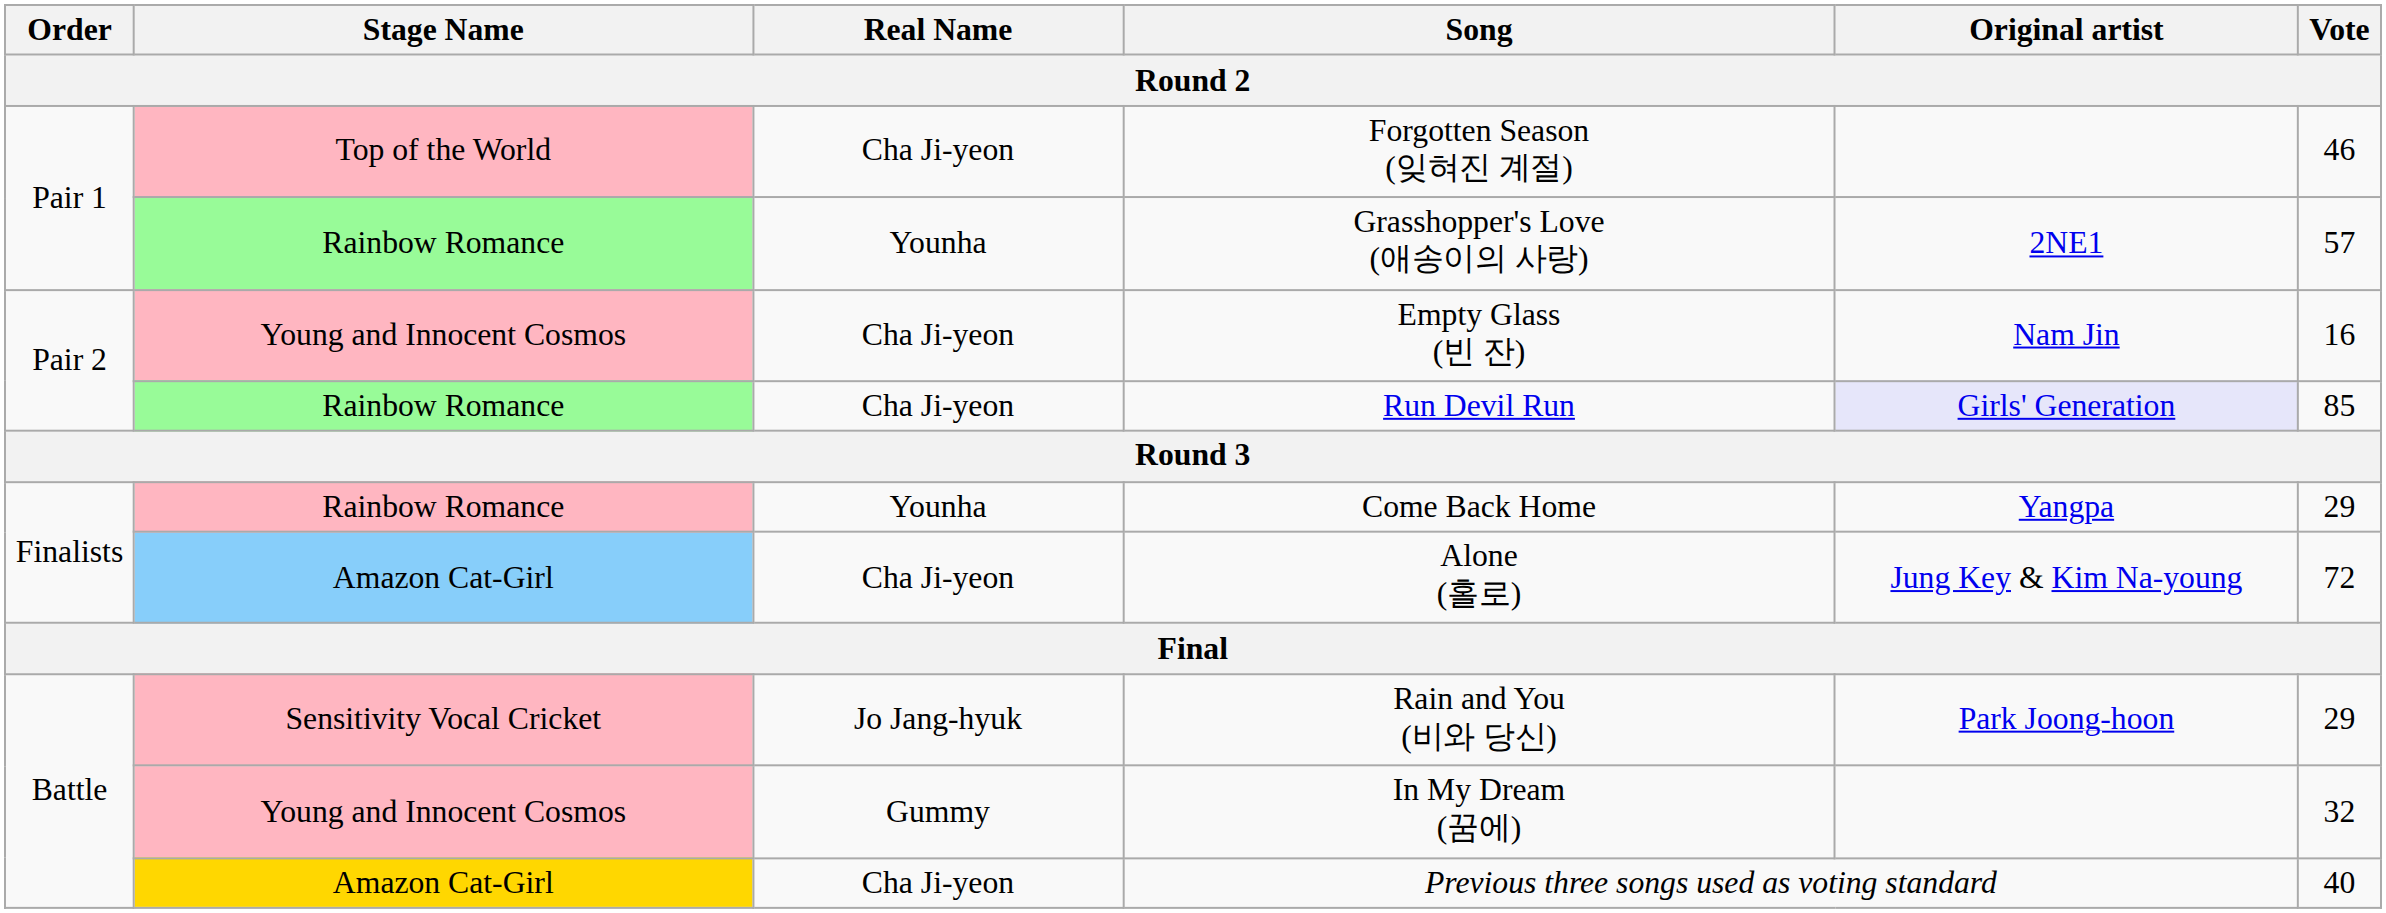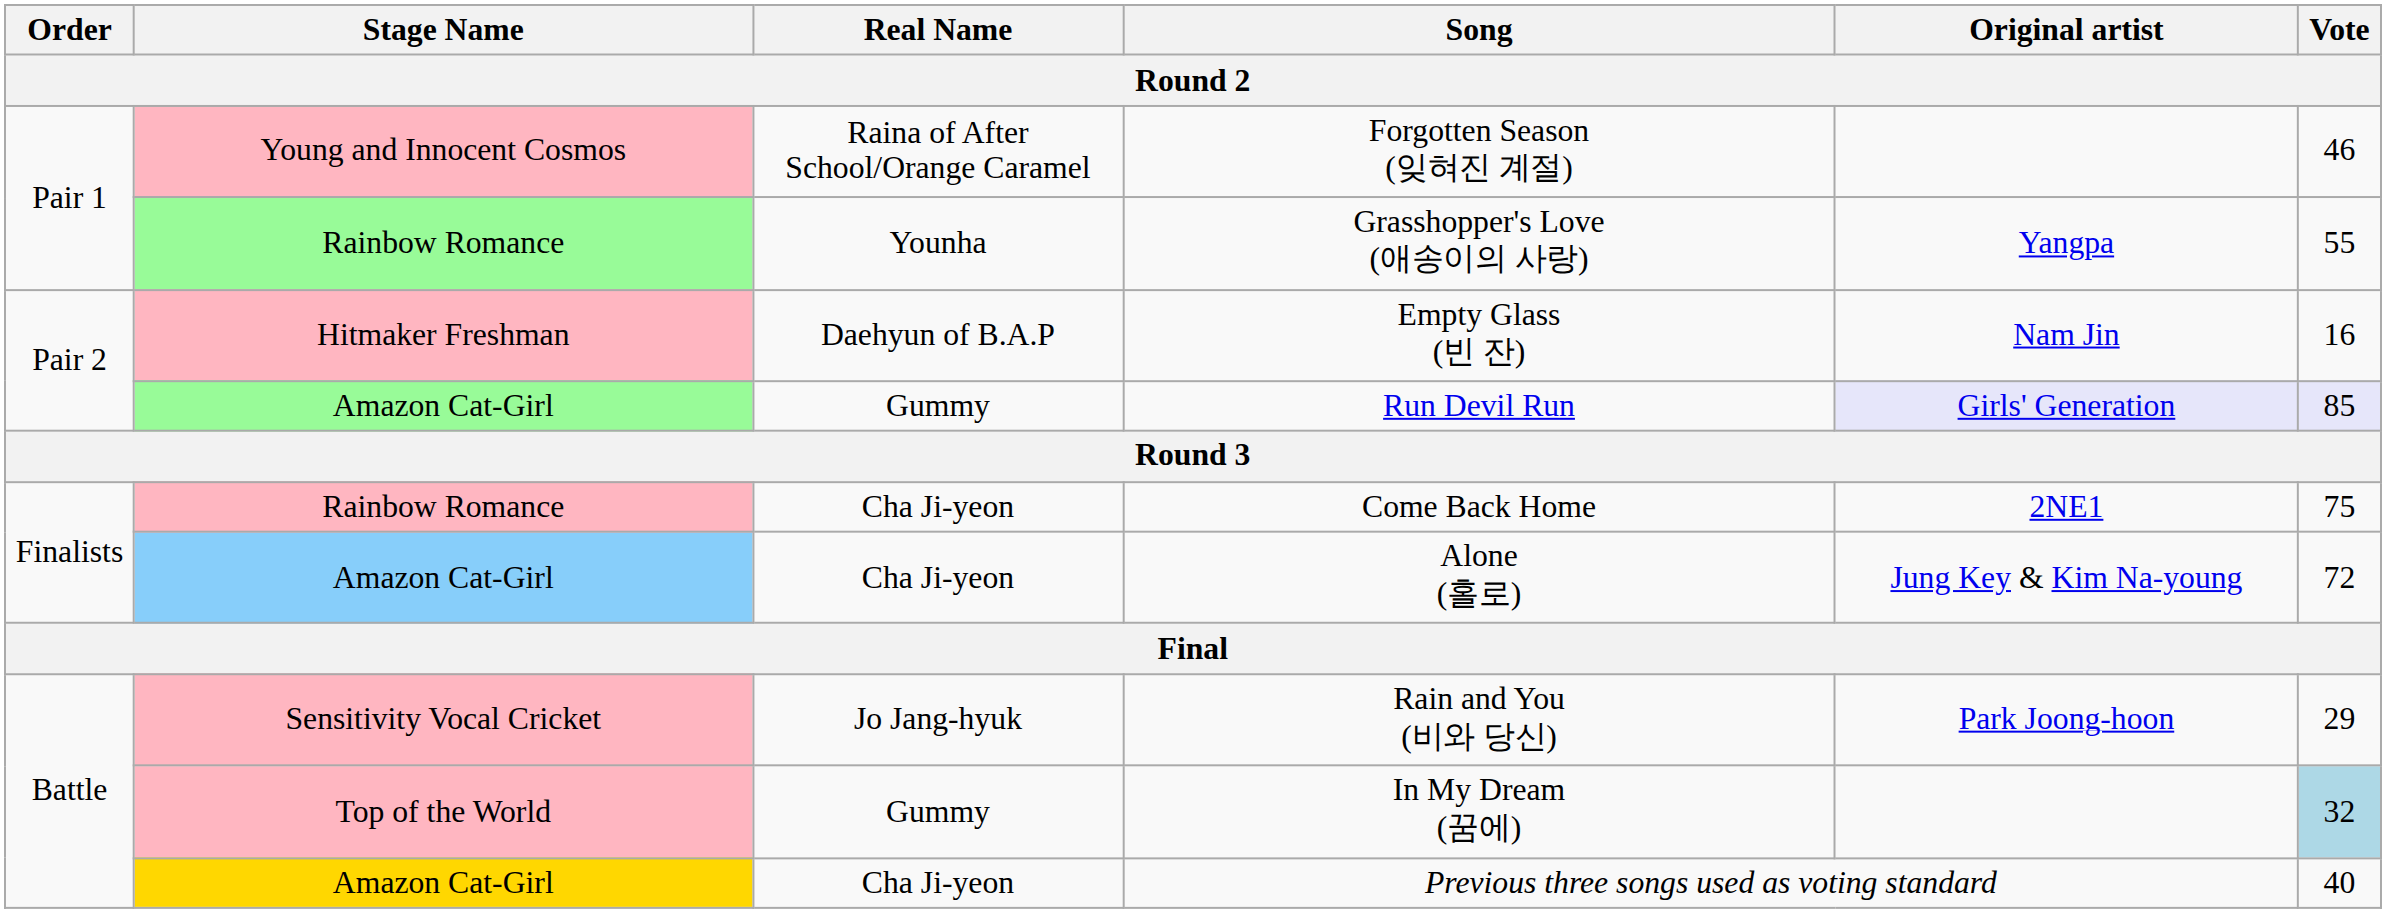Forgotten Season (잊혀진 계절) | Stage Name: Top of the World -> Young and Innocent Cosmos
Forgotten Season (잊혀진 계절) | Real Name: Cha Ji-yeon -> Raina of After School/Orange Caramel
Grasshopper's Love (애송이의 사랑) | Original artist: 2NE1 -> Yangpa
Grasshopper's Love (애송이의 사랑) | Vote: 57 -> 55
Empty Glass (빈 잔) | Stage Name: Young and Innocent Cosmos -> Hitmaker Freshman
Empty Glass (빈 잔) | Real Name: Cha Ji-yeon -> Daehyun of B.A.P
Run Devil Run | Stage Name: Rainbow Romance -> Amazon Cat-Girl
Run Devil Run | Real Name: Cha Ji-yeon -> Gummy
Run Devil Run | Vote: no background -> lavender background
Come Back Home | Real Name: Younha -> Cha Ji-yeon
Come Back Home | Original artist: Yangpa -> 2NE1
Come Back Home | Vote: 29 -> 75
In My Dream (꿈에) | Stage Name: Young and Innocent Cosmos -> Top of the World
In My Dream (꿈에) | Vote: no background -> lightblue background
